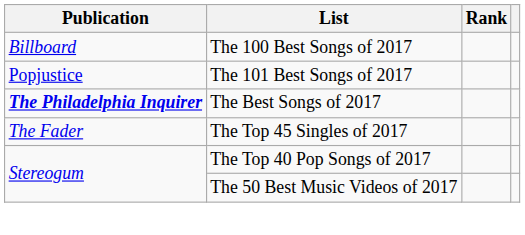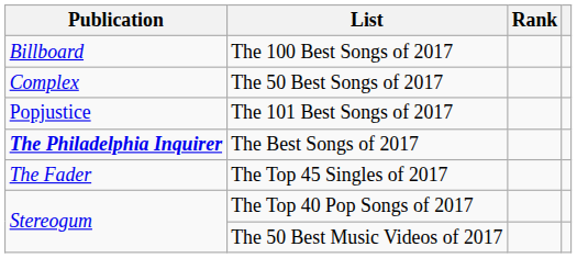+ row: Complex | The 50 Best Songs of 2017
